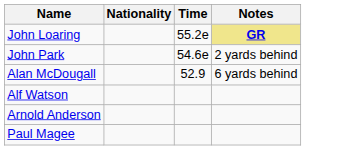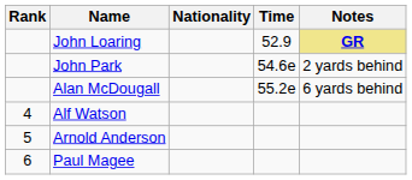+ column: Rank | 4 | 5 | 6
John Loaring | Time: 55.2e -> 52.9
Alan McDougall | Time: 52.9 -> 55.2e
